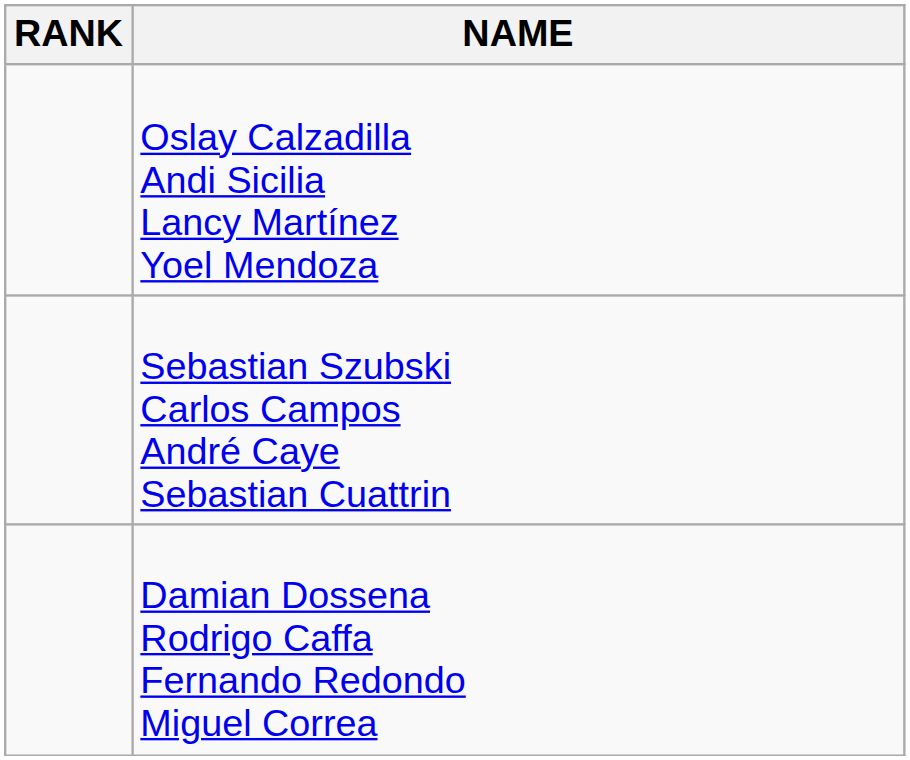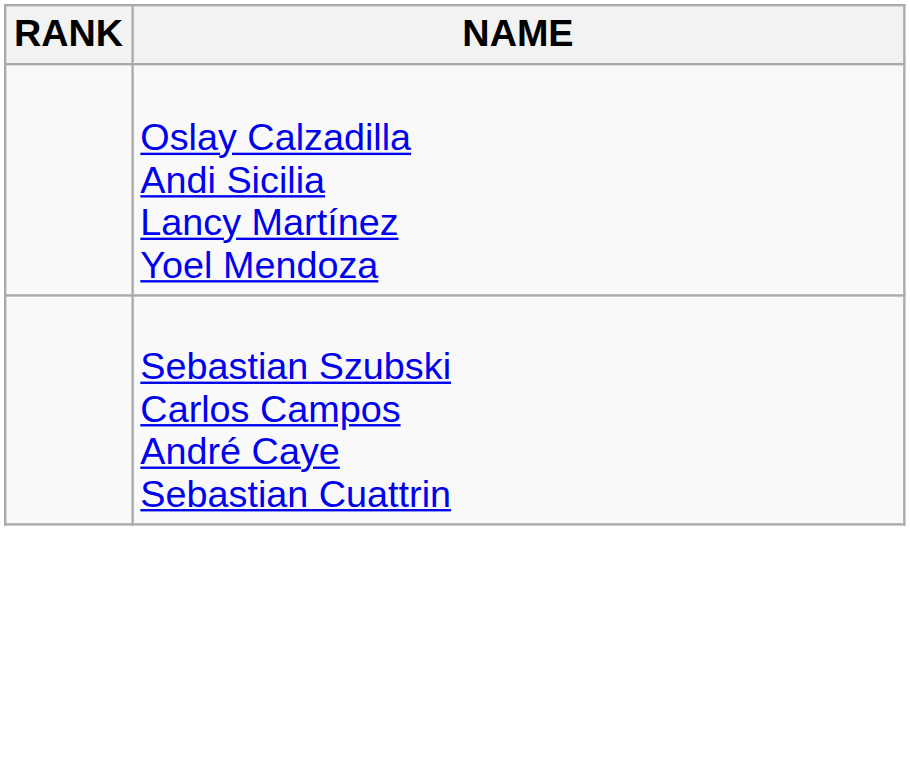- row: Damian Dossena Rodrigo Caffa Fernando Redondo Miguel Correa
